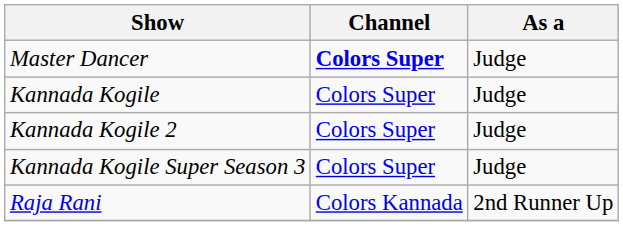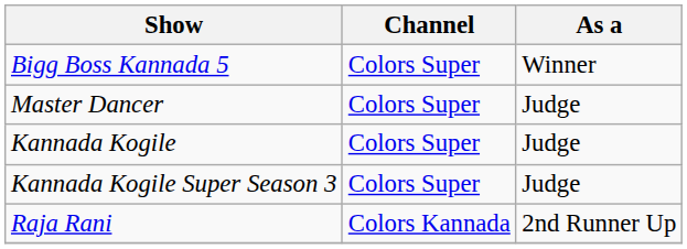+ row: Bigg Boss Kannada 5 | Colors Super | Winner
Master Dancer | Channel: bold -> normal
- row: Kannada Kogile 2 | Colors Super | Judge
